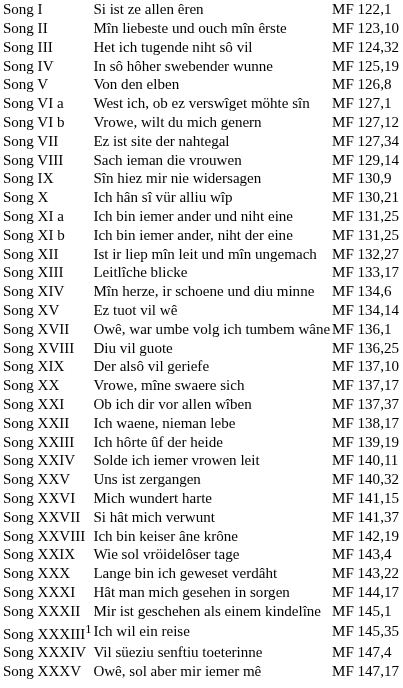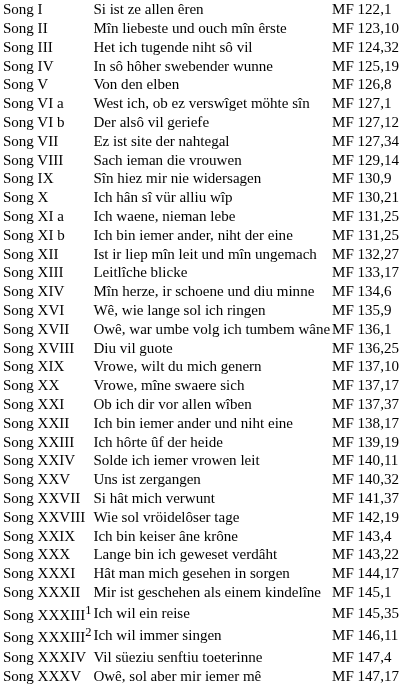Song VI b | column 2: Vrowe, wilt du mich genern -> Der alsô vil geriefe
Song XI a | column 2: Ich bin iemer ander und niht eine -> Ich waene, nieman lebe
- row: Song XV | Ez tuot vil wê | MF 134,14
+ row: Song XVI | Wê, wie lange sol ich ringen | MF 135,9
Song XIX | column 2: Der alsô vil geriefe -> Vrowe, wilt du mich genern
Song XXII | column 2: Ich waene, nieman lebe -> Ich bin iemer ander und niht eine
- row: Song XXVI | Mich wundert harte | MF 141,15
Song XXVIII | column 2: Ich bin keiser âne krône -> Wie sol vröidelôser tage
Song XXIX | column 2: Wie sol vröidelôser tage -> Ich bin keiser âne krône
+ row: Song XXXIII2 | Ich wil immer singen | MF 146,11
